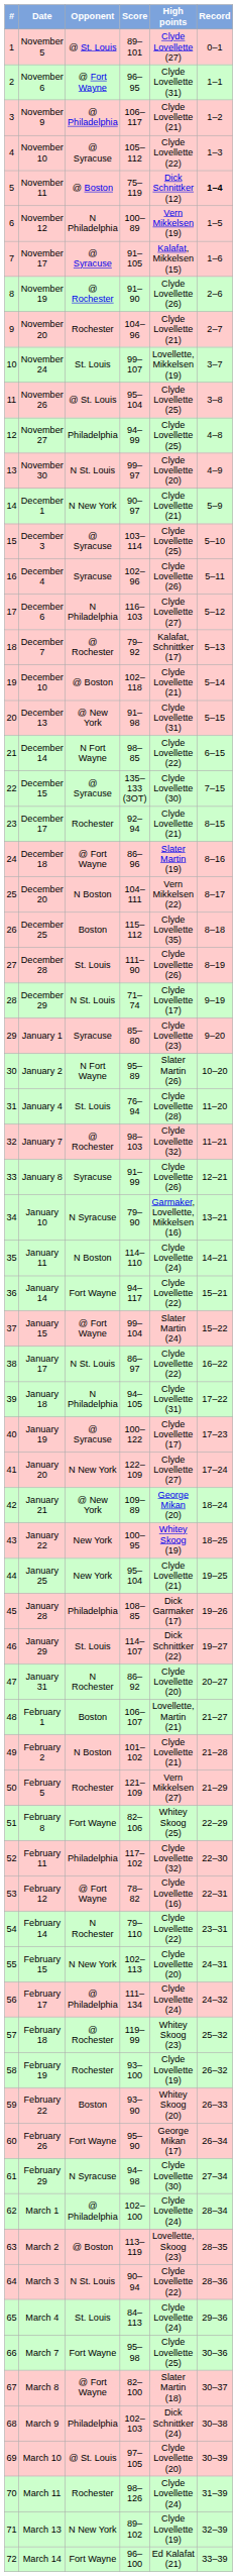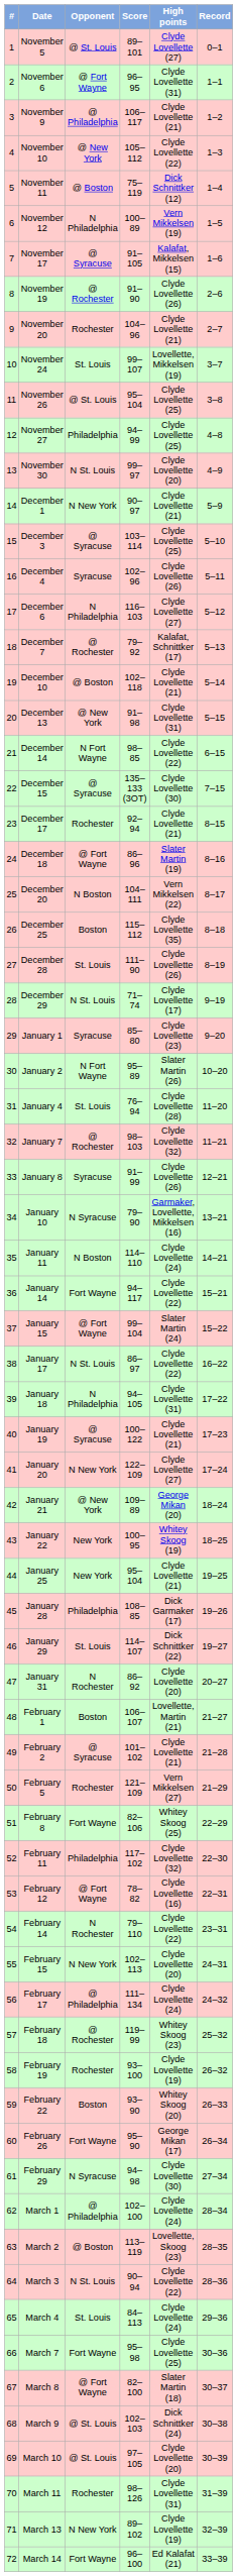November 10 | Opponent: @ Syracuse -> @ New York
November 11 | Record: bold -> normal
January 19 | High points: Clyde Lovellette (17) -> Clyde Lovellette (21)
February 2 | Opponent: N Boston -> @ Syracuse
March 9 | Opponent: Philadelphia -> @ St. Louis
March 11 | High points: Clyde Lovellette (24) -> Clyde Lovellette (31)
